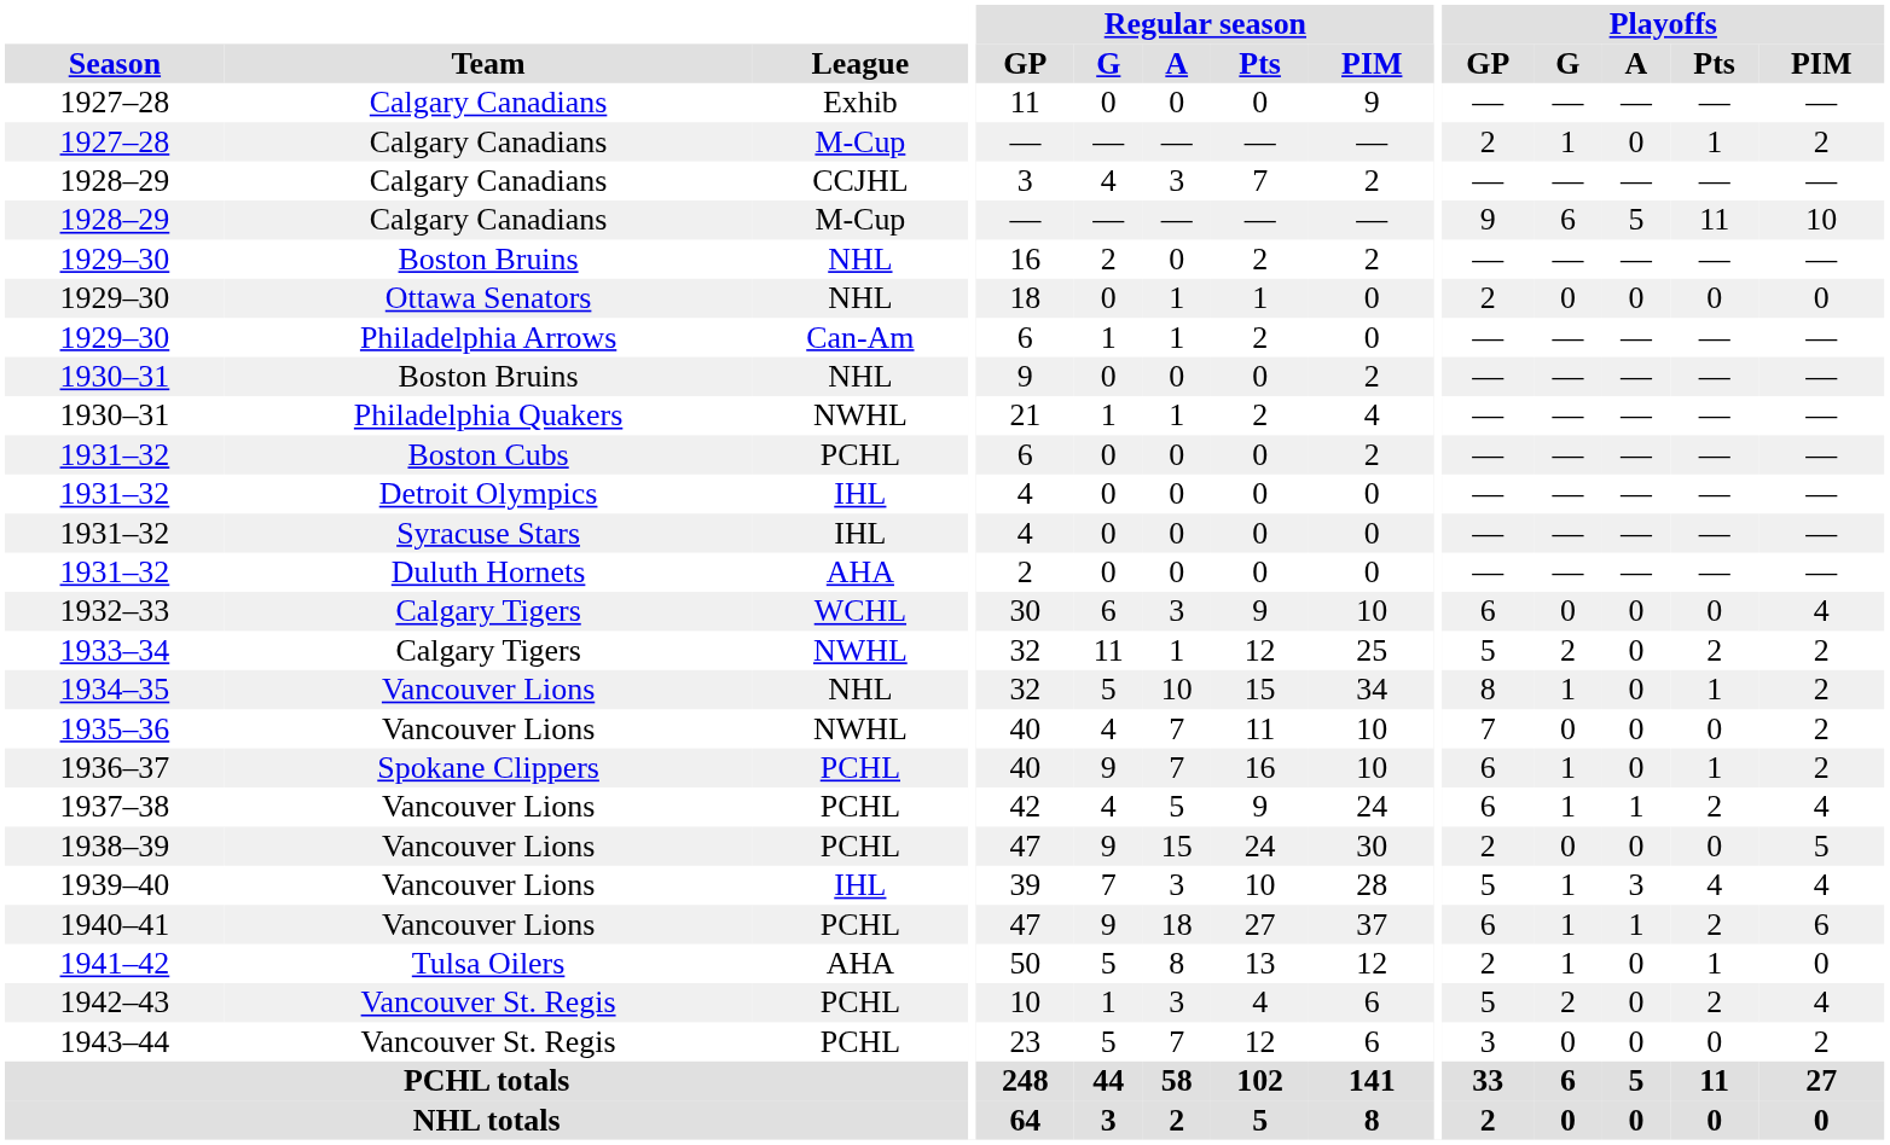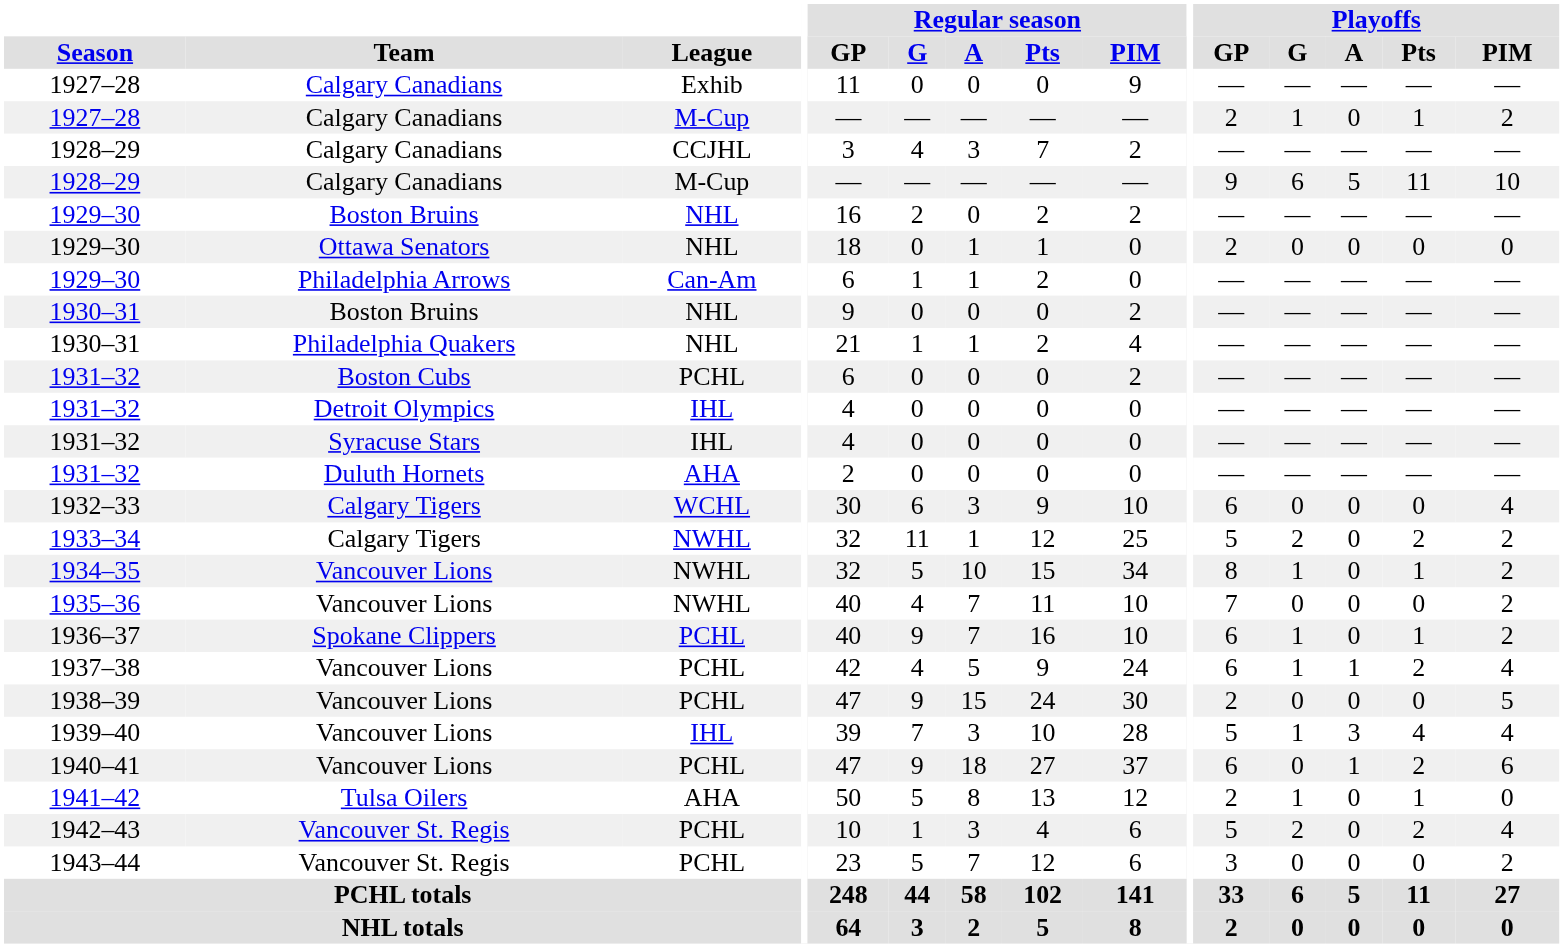1930–31 / Philadelphia Quakers | League: NWHL -> NHL
1934–35 | League: NHL -> NWHL
1940–41 | Playoffs / G: 1 -> 0
